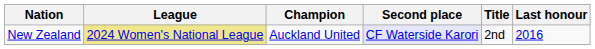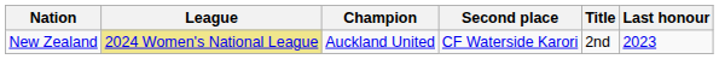New Zealand | Second place: lavender background -> no background
New Zealand | Last honour: 2016 -> 2023
